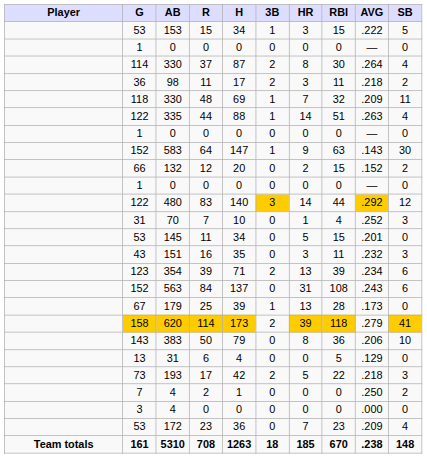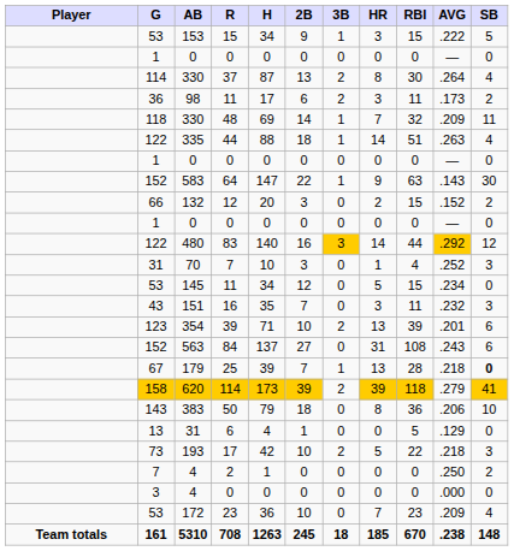+ column: 2B | 9 | 0 | 13 | 6 | 14 | 18 | 0 | 22 | 3 | 0 | 16 | 3 | 12 | 7 | 10 | 27 | 7 | 39 | 18 | 1 | 10 | 0 | 0 | 10 | 245
98 | AVG: .218 -> .173
145 | AVG: .201 -> .234
354 | AVG: .234 -> .201
179 | AVG: .173 -> .218
179 | SB: normal -> bold
